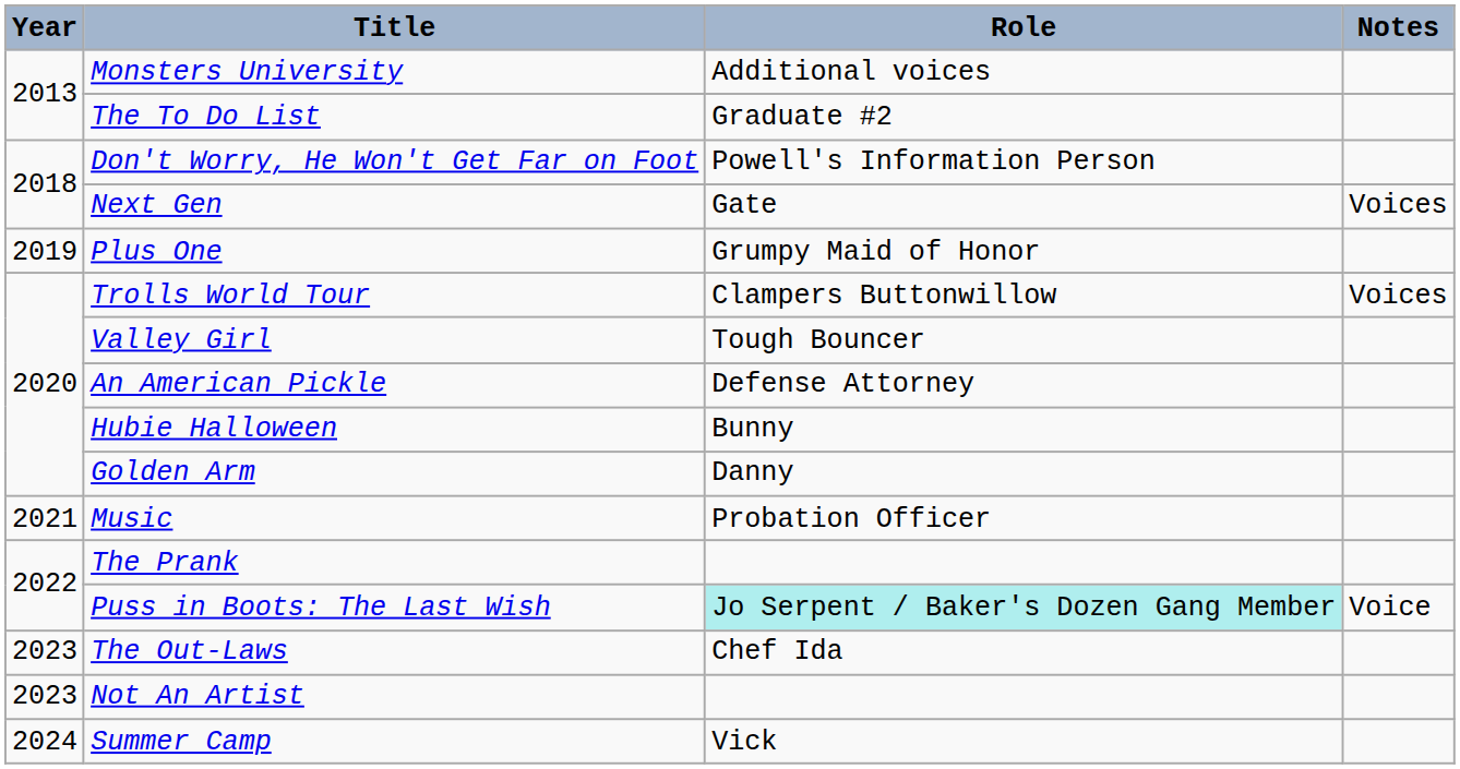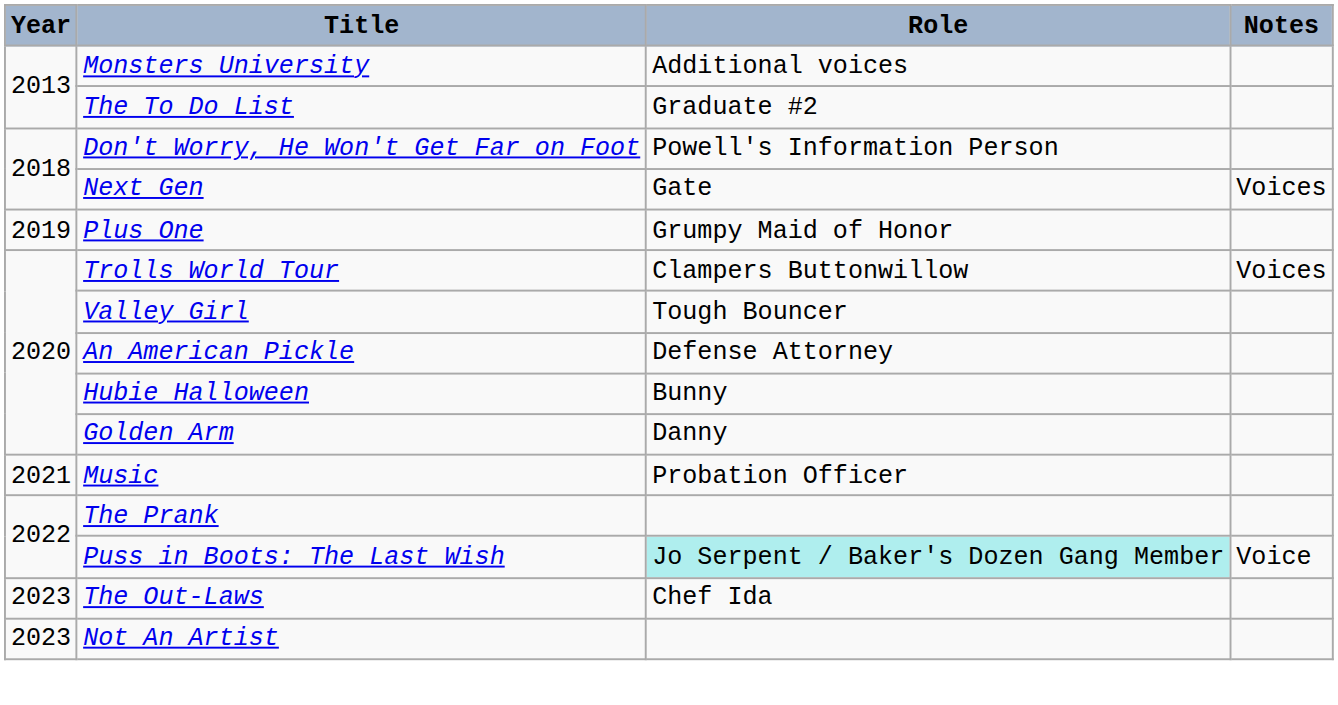- row: 2024 | Summer Camp | Vick
